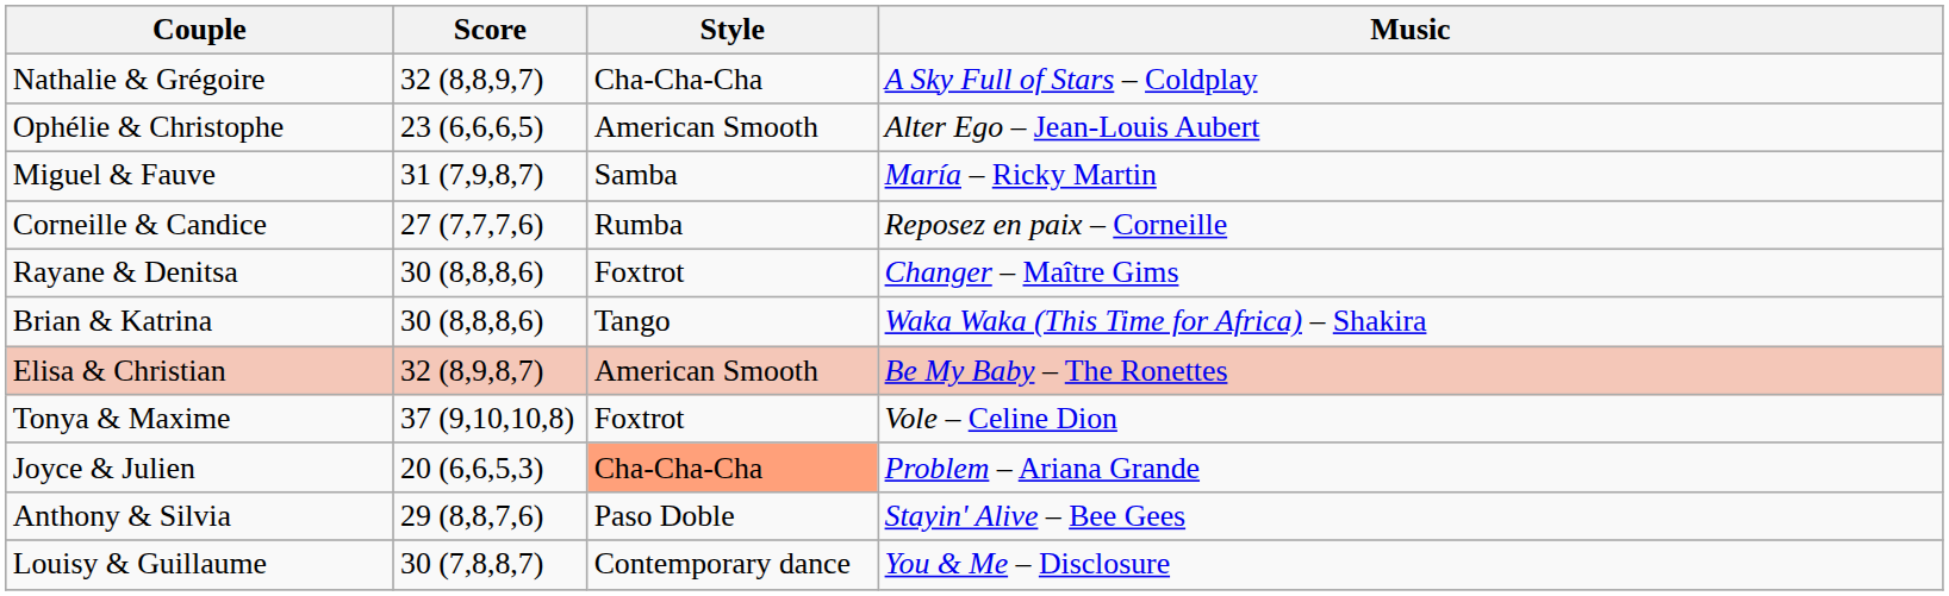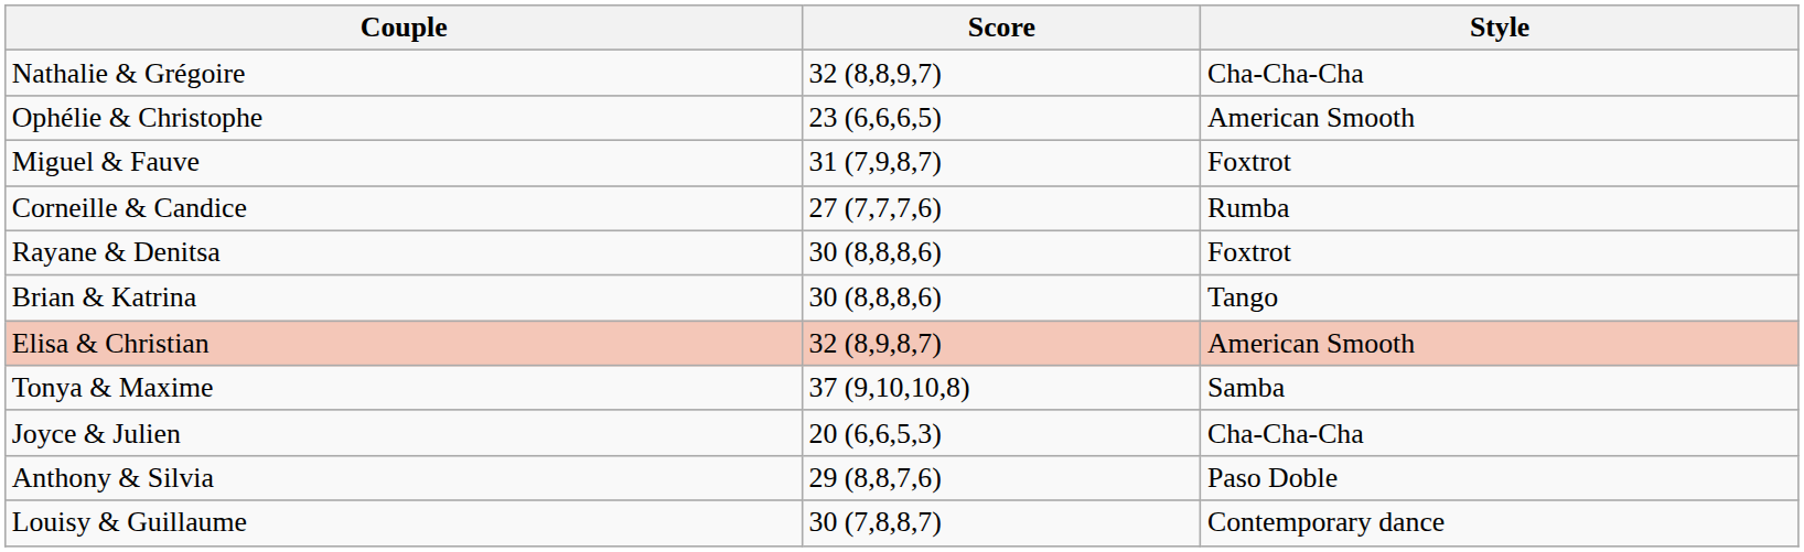- column: Music | A Sky Full of Stars – Coldplay | Alter Ego – Jean-Louis Aubert | María – Ricky Martin | Reposez en paix – Corneille | Changer – Maître Gims | Waka Waka (This Time for Africa) – Shakira | Be My Baby – The Ronettes | Vole – Celine Dion | Problem – Ariana Grande | Stayin' Alive – Bee Gees | You & Me – Disclosure
Miguel & Fauve | Style: Samba -> Foxtrot
Tonya & Maxime | Style: Foxtrot -> Samba
Joyce & Julien | Style: lightsalmon background -> no background
